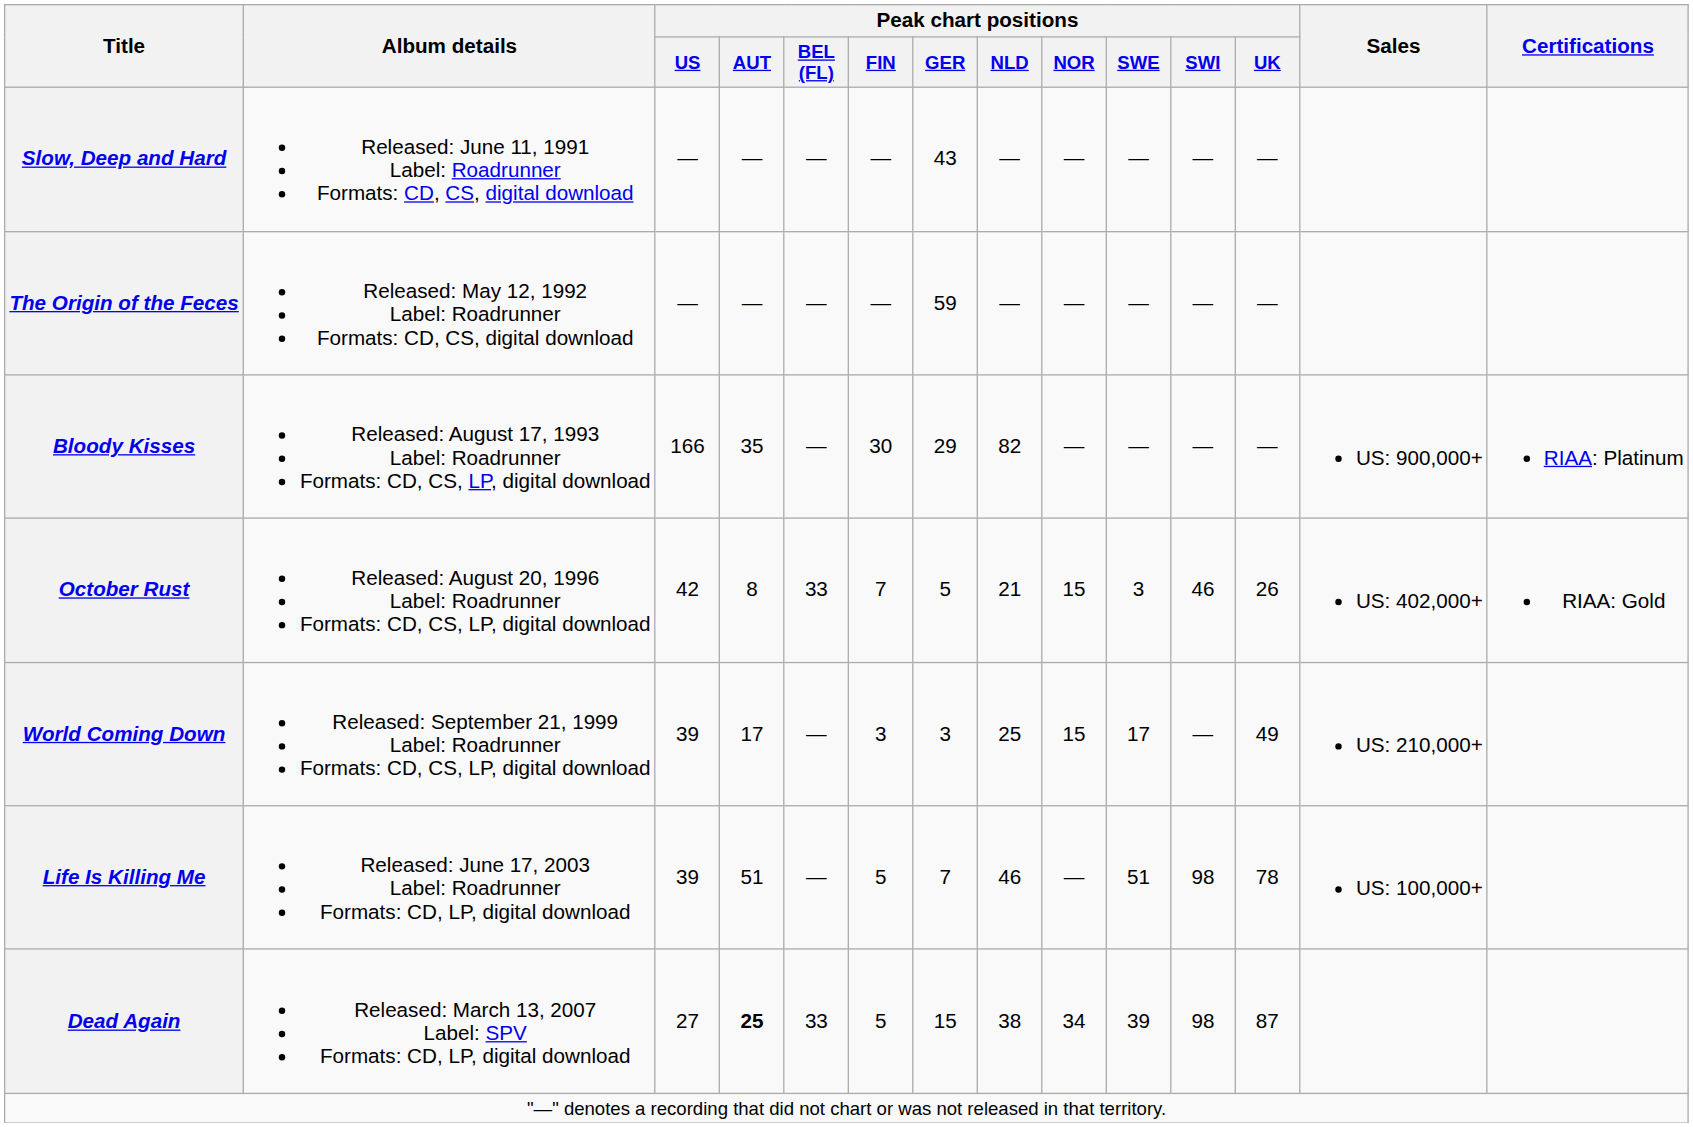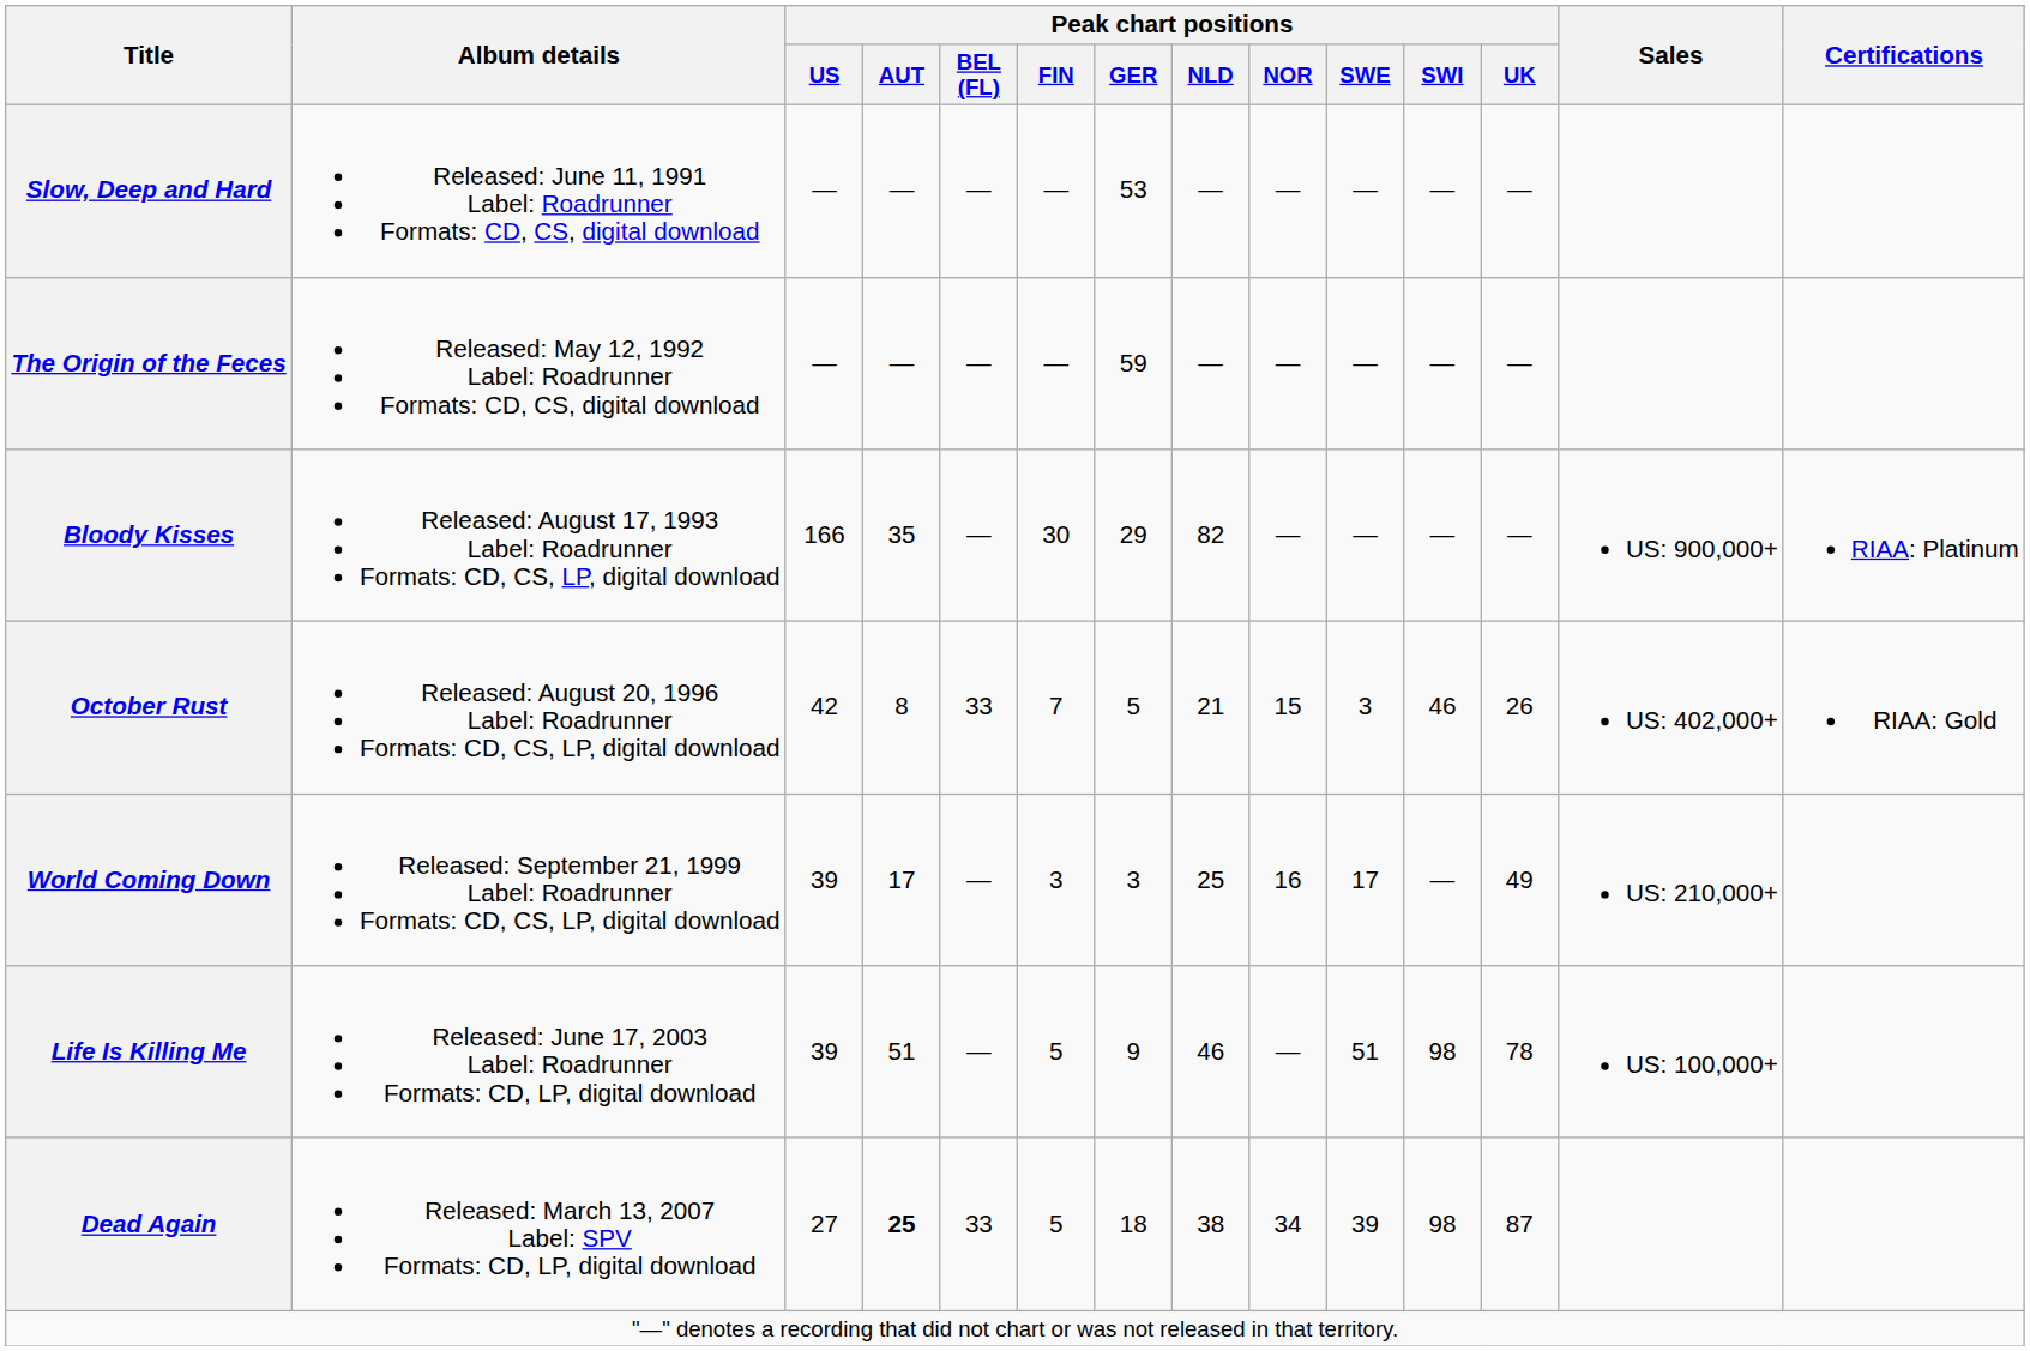Slow, Deep and Hard | Peak chart positions / GER: 43 -> 53
World Coming Down | Peak chart positions / NOR: 15 -> 16
Life Is Killing Me | Peak chart positions / GER: 7 -> 9
Dead Again | Peak chart positions / GER: 15 -> 18
